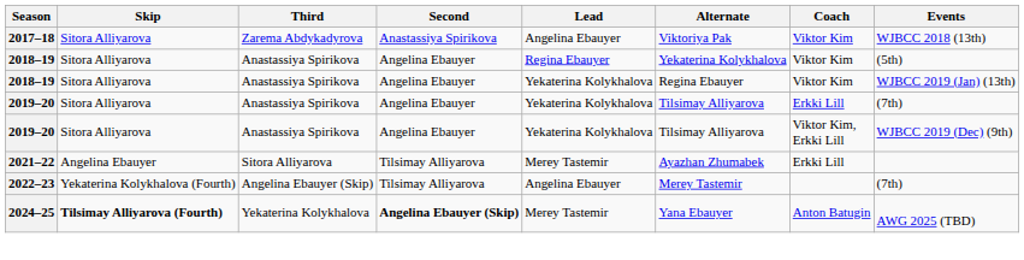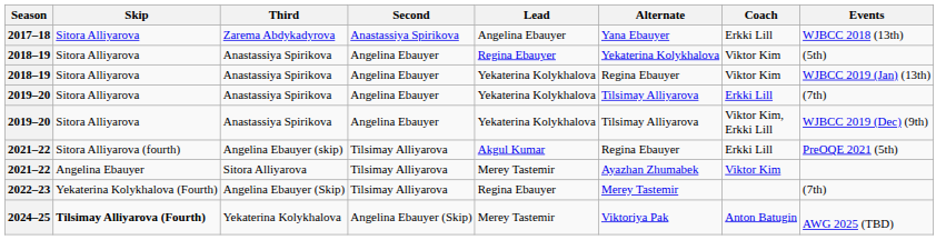2017–18 | Alternate: Viktoriya Pak -> Yana Ebauyer
2017–18 | Coach: Viktor Kim -> Erkki Lill
+ row: 2021–22 | Sitora Alliyarova (fourth) | Angelina Ebauyer (skip) | Tilsimay Alliyarova | Akgul Kumar | Regina Ebauyer | Erkki Lill | PreOQE 2021 (5th)
2021–22 / Sitora Alliyarova | Coach: Erkki Lill -> Viktor Kim
2022–23 | Lead: Angelina Ebauyer -> Regina Ebauyer
2024–25 | Second: bold -> normal
2024–25 | Alternate: Yana Ebauyer -> Viktoriya Pak
